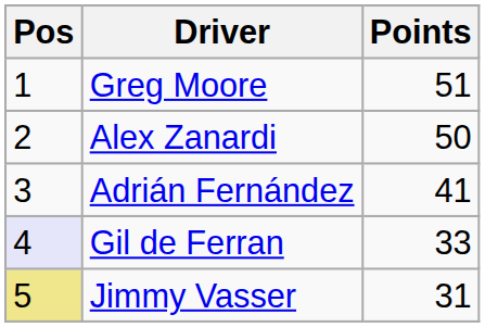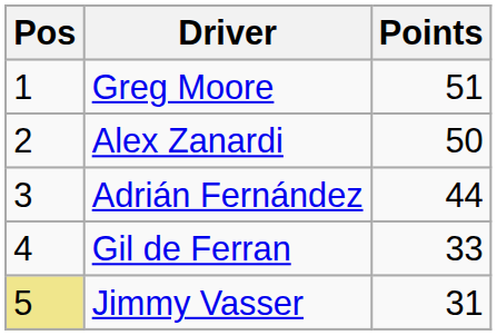Adrián Fernández | Points: 41 -> 44
Gil de Ferran | Pos: lavender background -> no background
